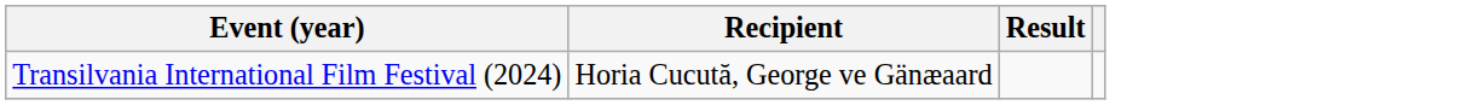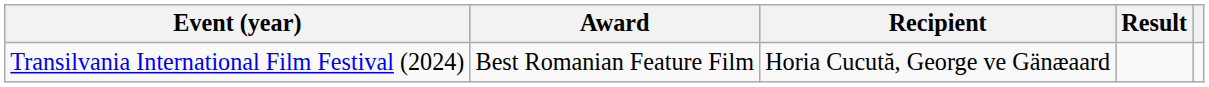+ column: Award | Best Romanian Feature Film
